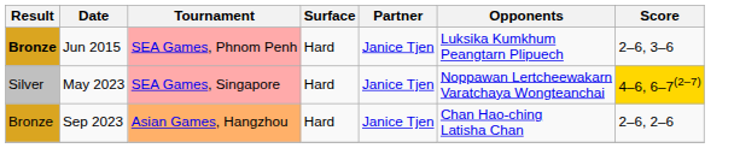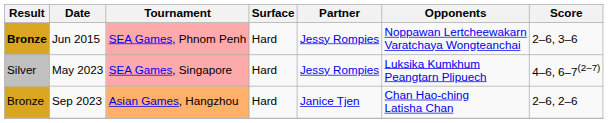Jun 2015 | Partner: Janice Tjen -> Jessy Rompies
Jun 2015 | Opponents: Luksika Kumkhum Peangtarn Plipuech -> Noppawan Lertcheewakarn Varatchaya Wongteanchai
May 2023 | Partner: Janice Tjen -> Jessy Rompies
May 2023 | Opponents: Noppawan Lertcheewakarn Varatchaya Wongteanchai -> Luksika Kumkhum Peangtarn Plipuech
May 2023 | Score: gold background -> no background
